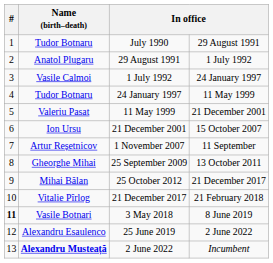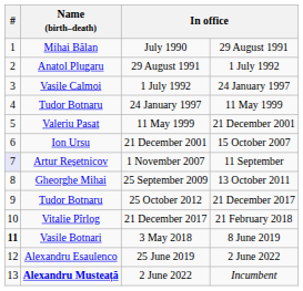July 1990 | Name (birth–death): Tudor Botnaru -> Mihai Bălan
1 November 2007 | #: no background -> lavender background
25 October 2012 | Name (birth–death): Mihai Bălan -> Tudor Botnaru
